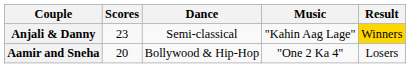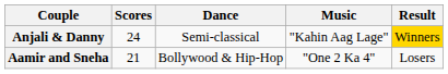Anjali & Danny | Scores: 23 -> 24
Aamir and Sneha | Scores: 20 -> 21
